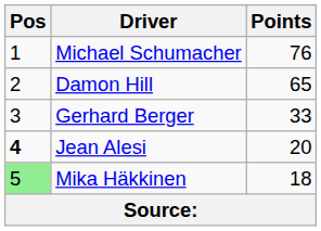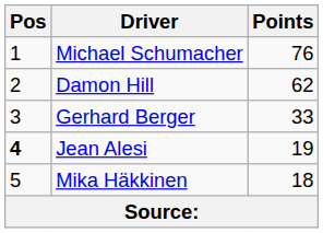Damon Hill | Points: 65 -> 62
Jean Alesi | Points: 20 -> 19
Mika Häkkinen | Pos: lightgreen background -> no background
